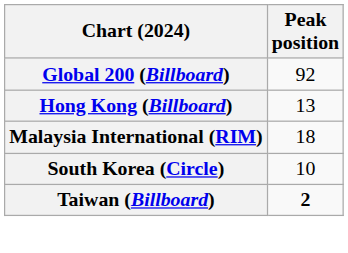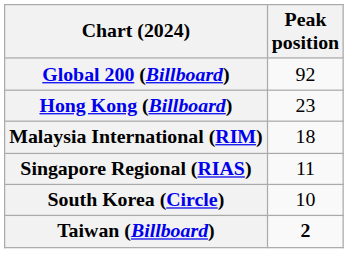Hong Kong (Billboard) | Peak position: 13 -> 23
+ row: Singapore Regional (RIAS) | 11
